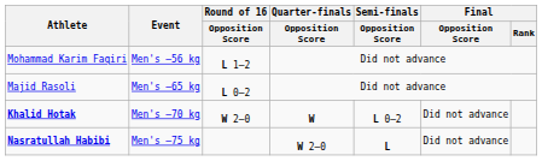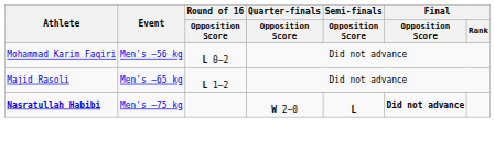Mohammad Karim Faqiri | Round of 16 / Opposition Score: L 1–2 -> L 0–2
Majid Rasoli | Round of 16 / Opposition Score: L 0–2 -> L 1–2
- row: Khalid Hotak | Men's –70 kg | W 2–0 | W | L 0–2 | Did not advance
Nasratullah Habibi | Final / Opposition Score: normal -> bold
